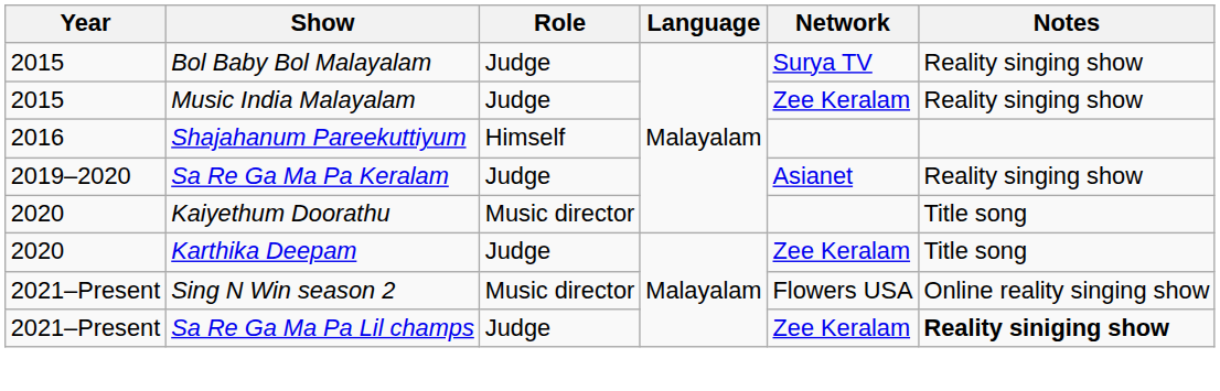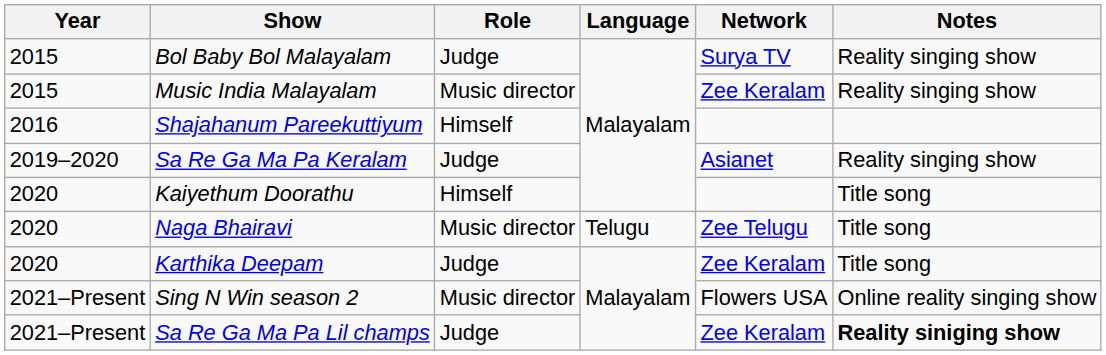Music India Malayalam | Role: Judge -> Music director
Kaiyethum Doorathu | Role: Music director -> Himself
+ row: 2020 | Naga Bhairavi | Music director | Telugu | Zee Telugu | Title song
